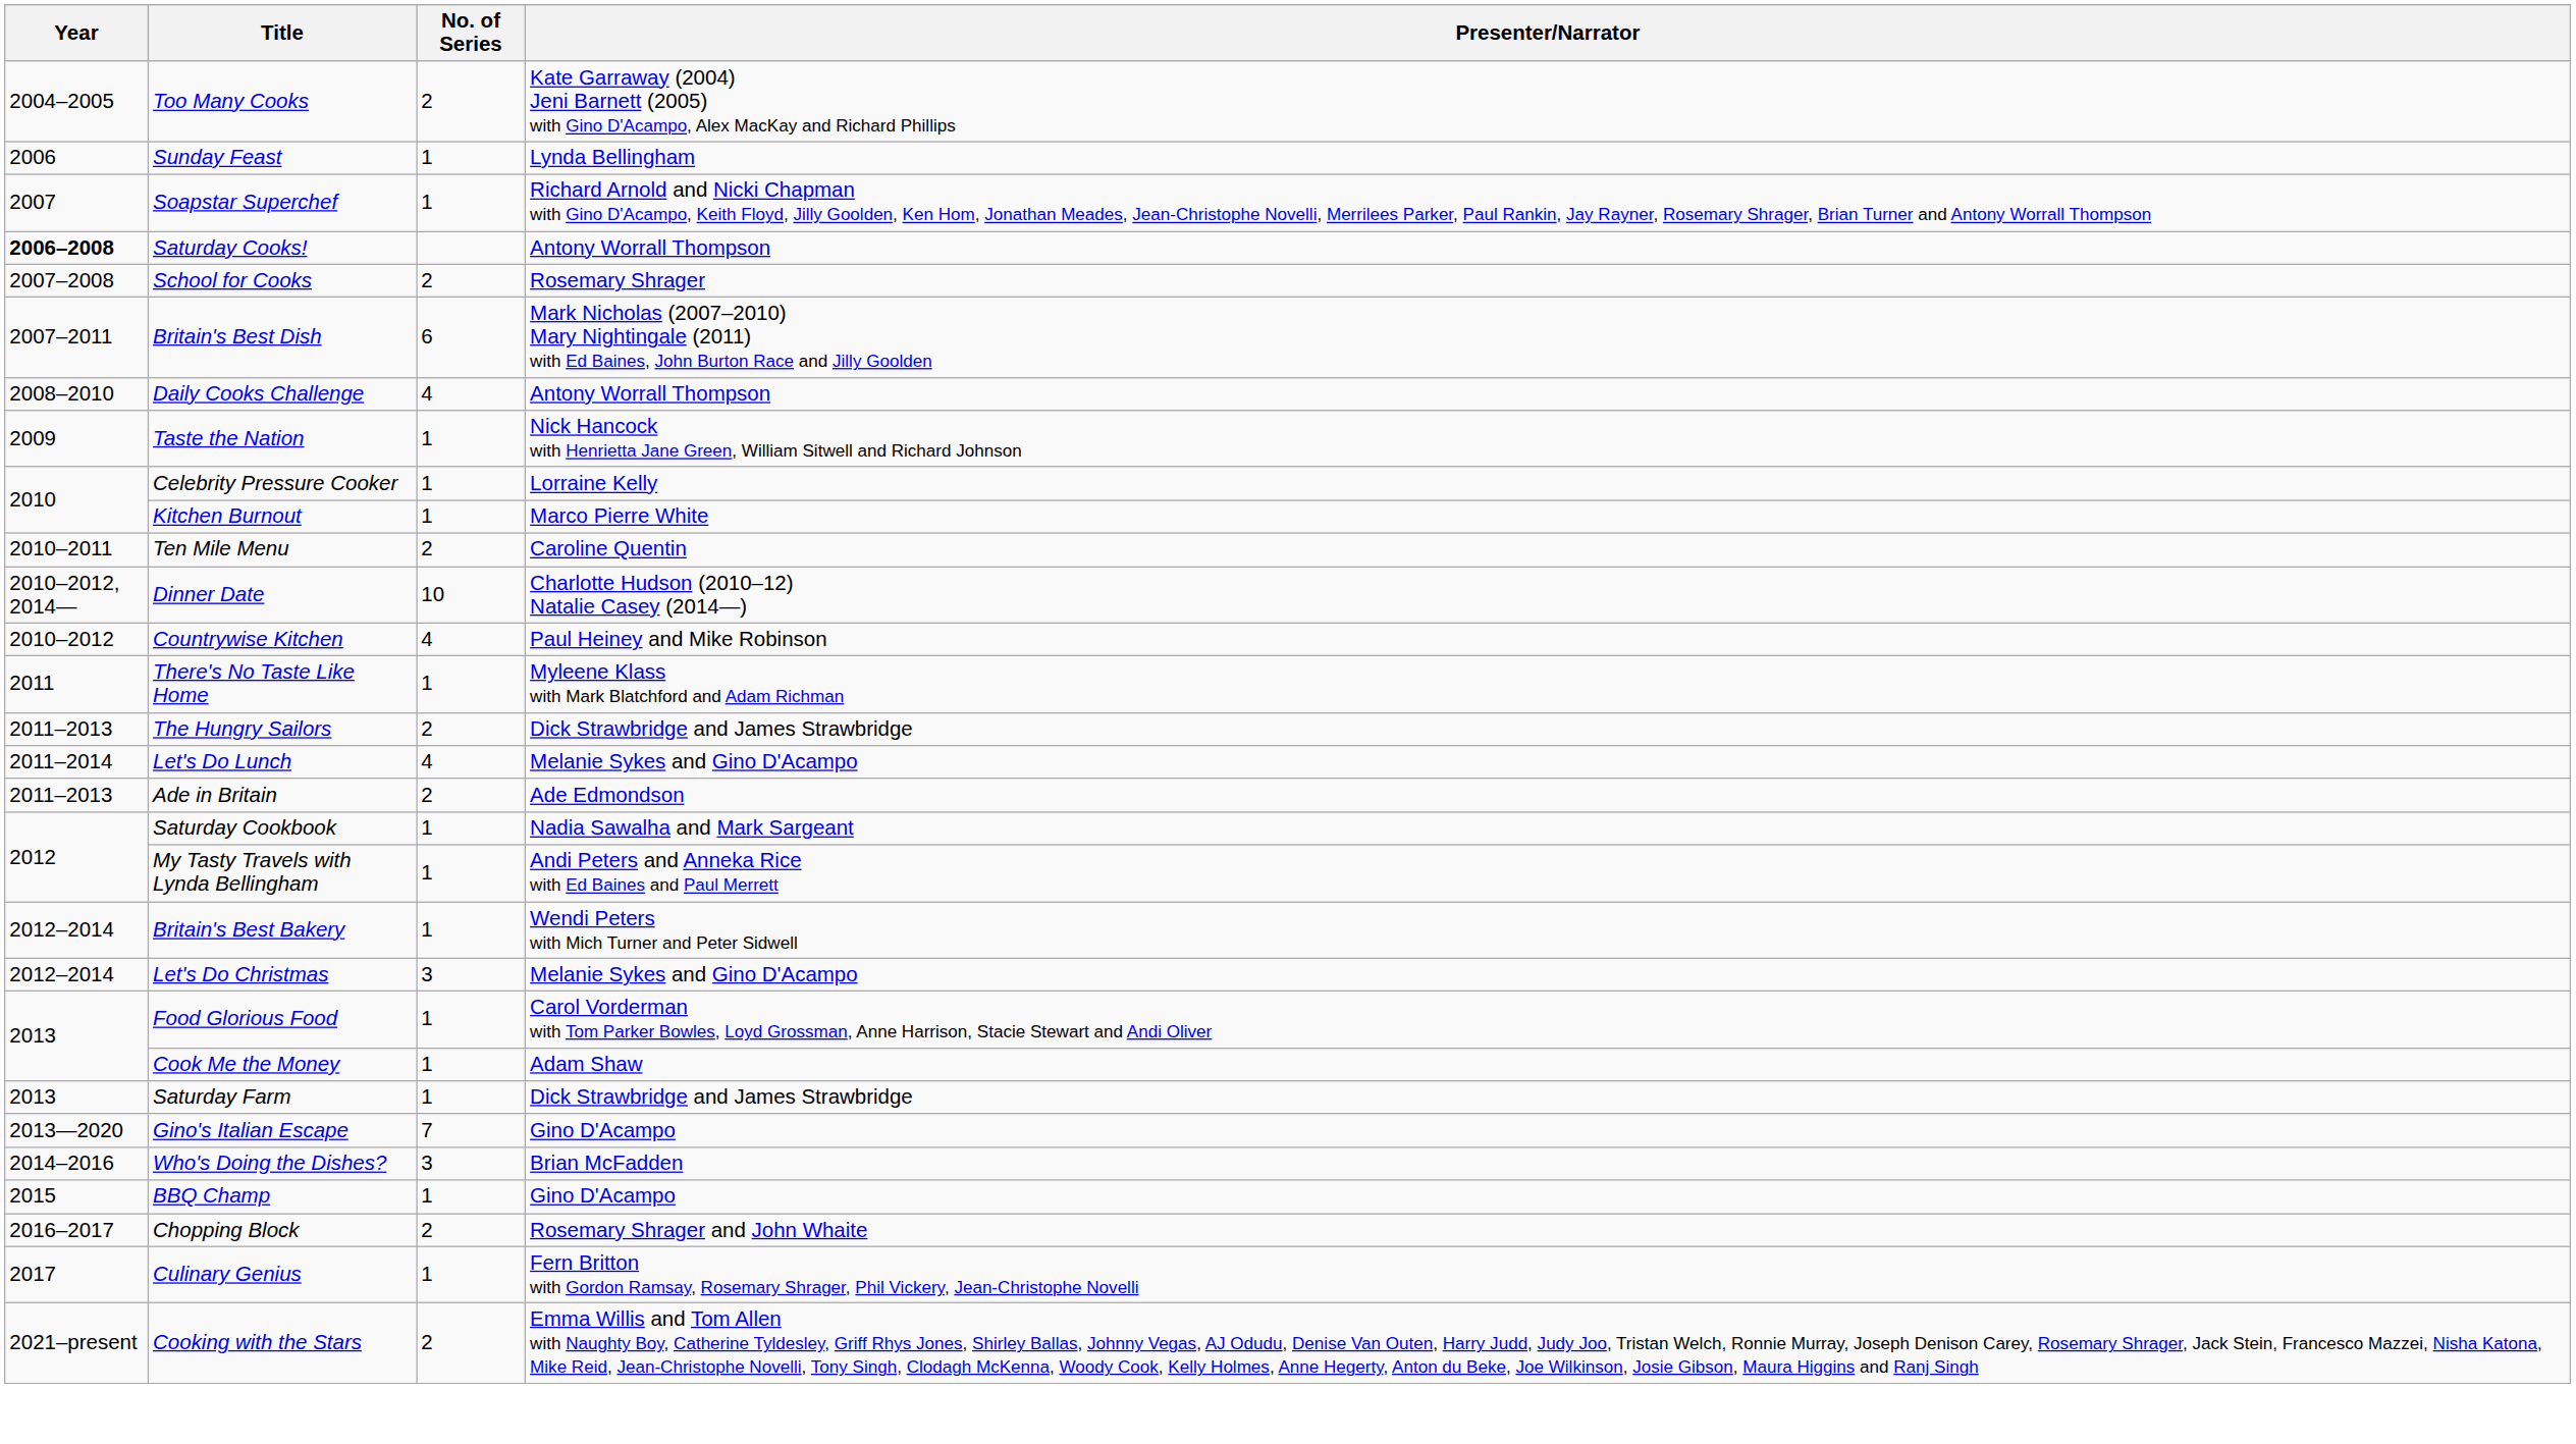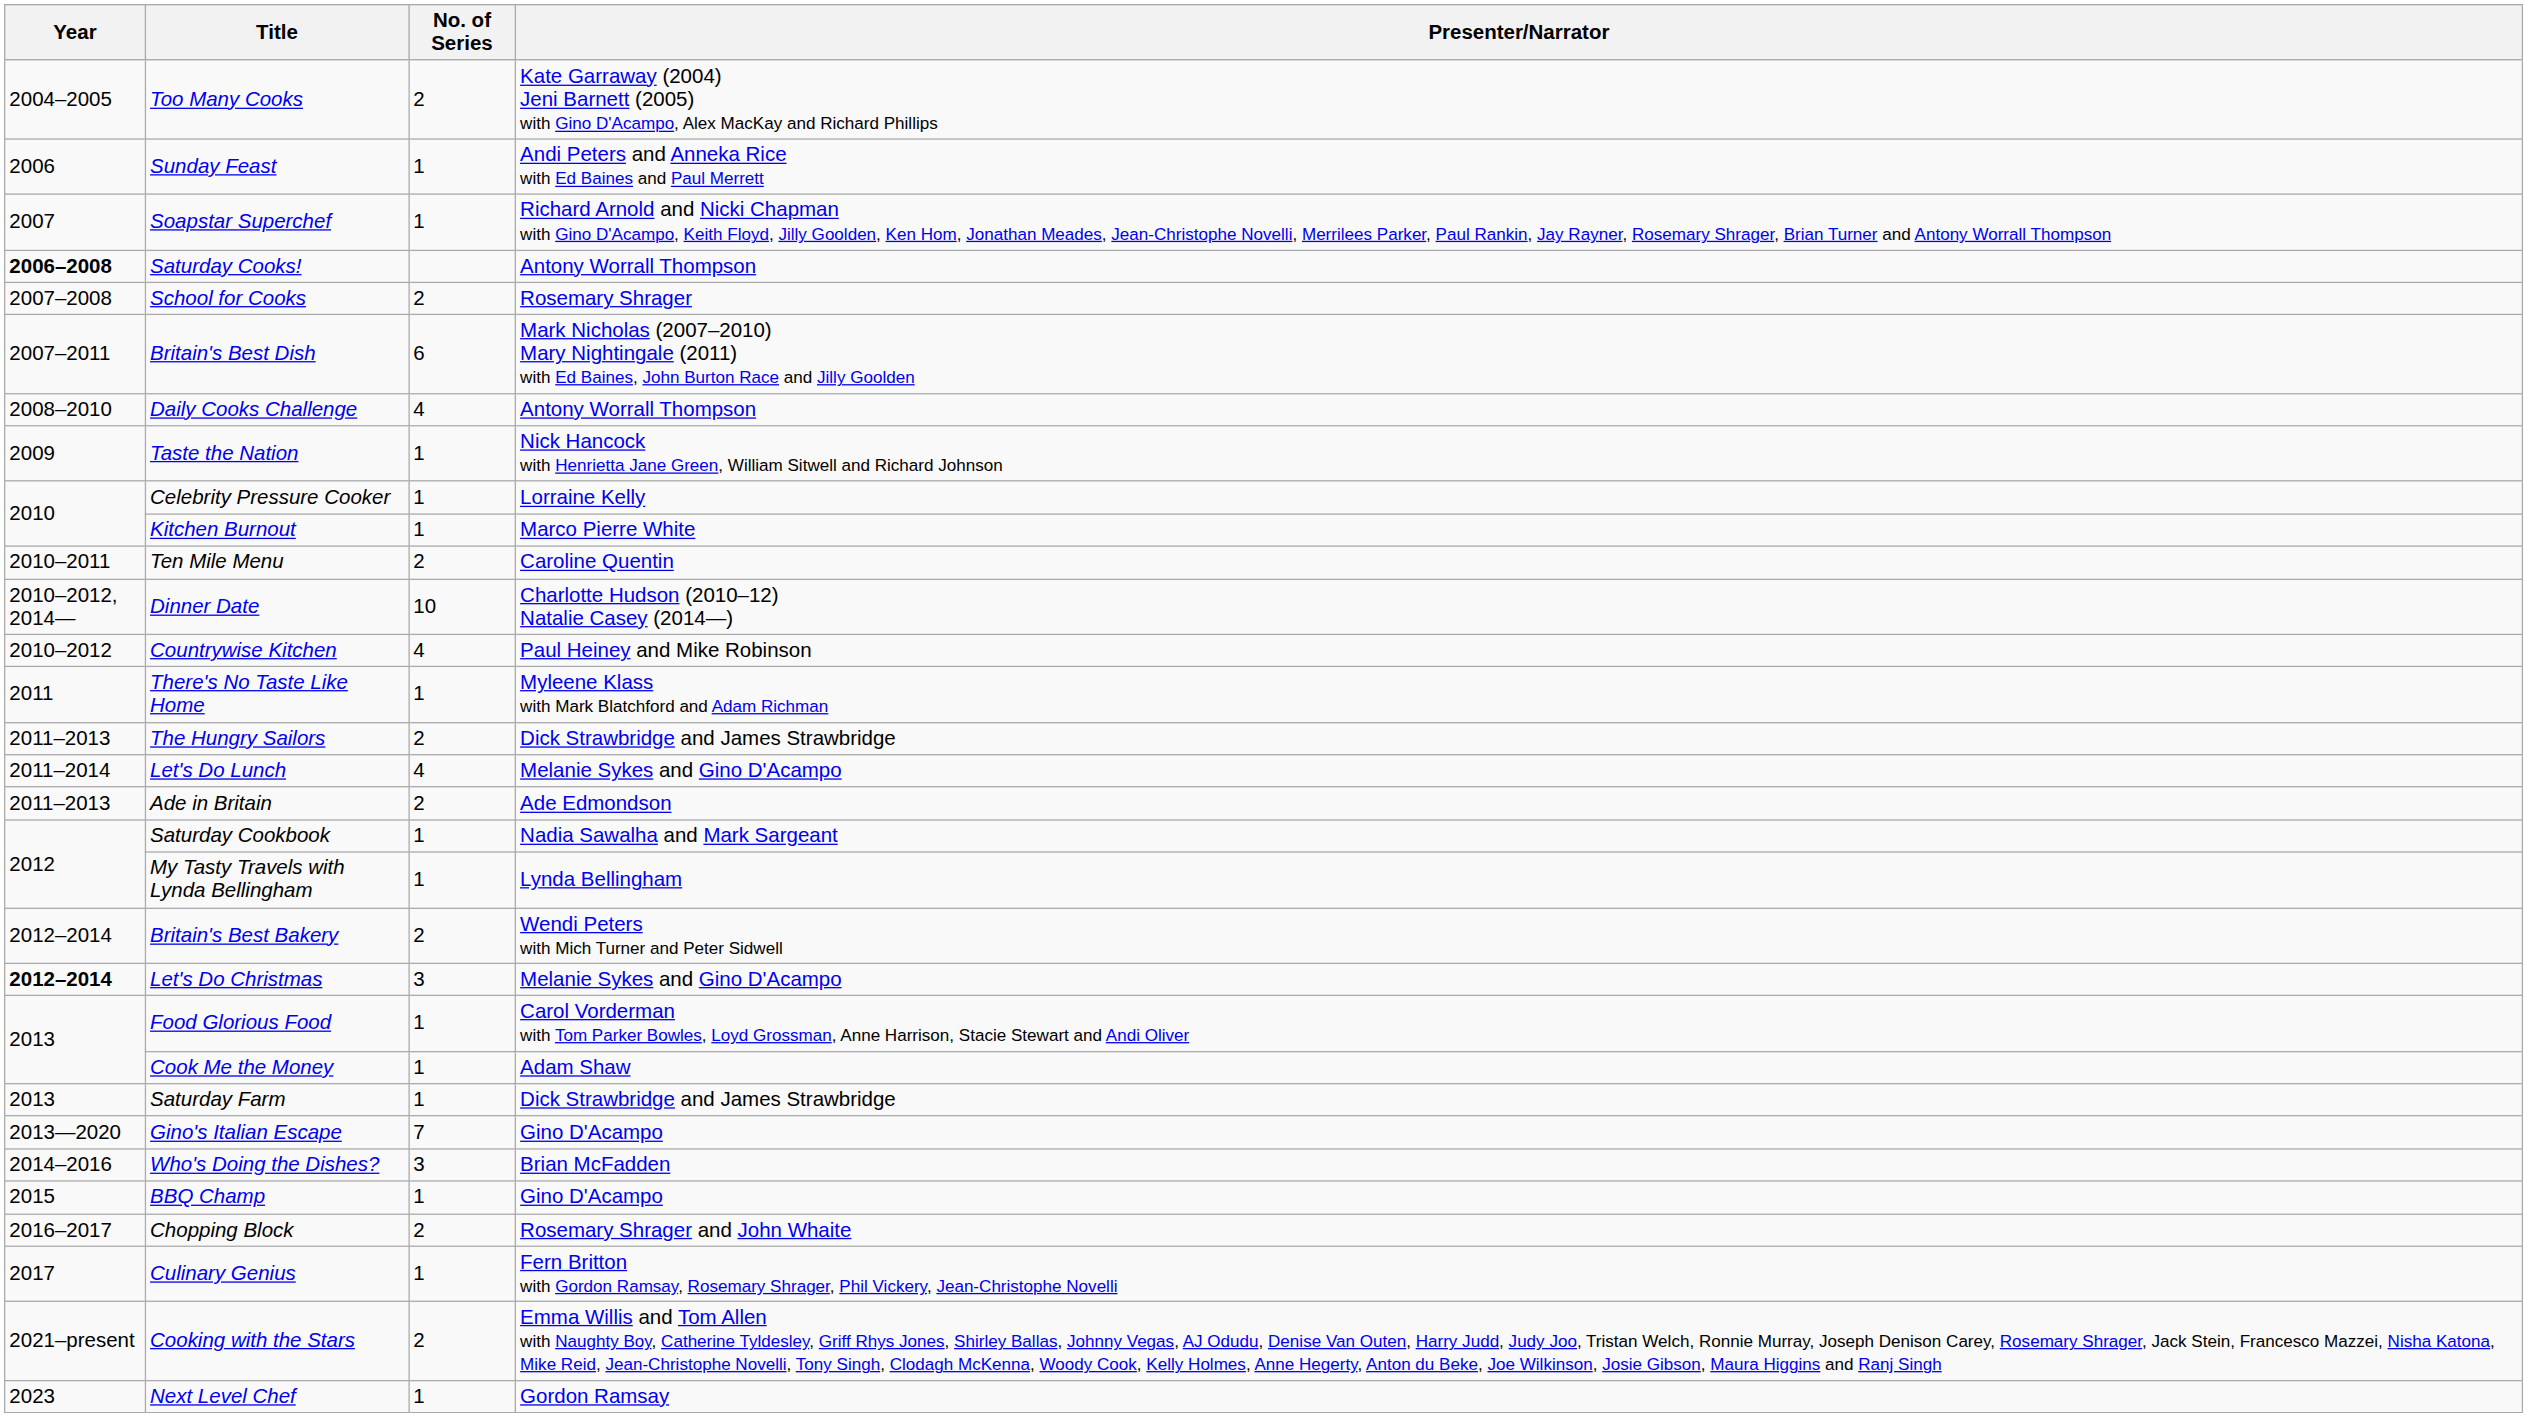Sunday Feast | Presenter/Narrator: Lynda Bellingham -> Andi Peters and Anneka Rice with Ed Baines and Paul Merrett
My Tasty Travels with Lynda Bellingham | Presenter/Narrator: Andi Peters and Anneka Rice with Ed Baines and Paul Merrett -> Lynda Bellingham
Britain's Best Bakery | No. of Series: 1 -> 2
Let's Do Christmas | Year: normal -> bold
+ row: 2023 | Next Level Chef | 1 | Gordon Ramsay
